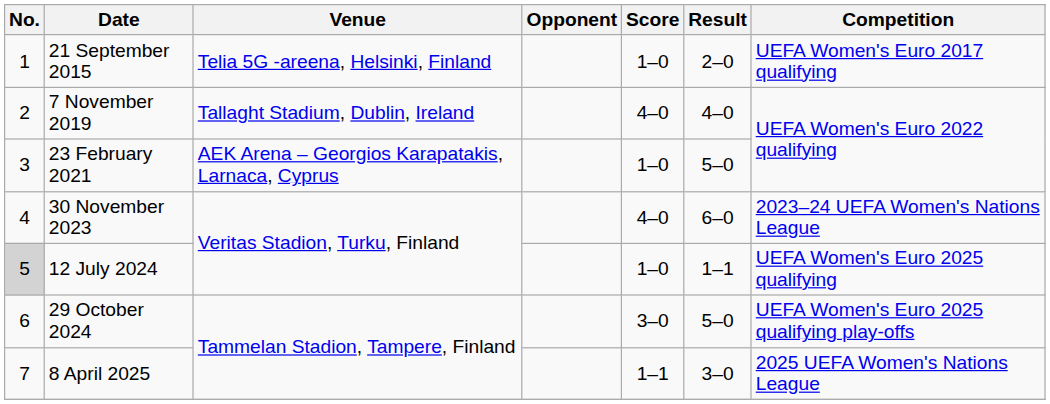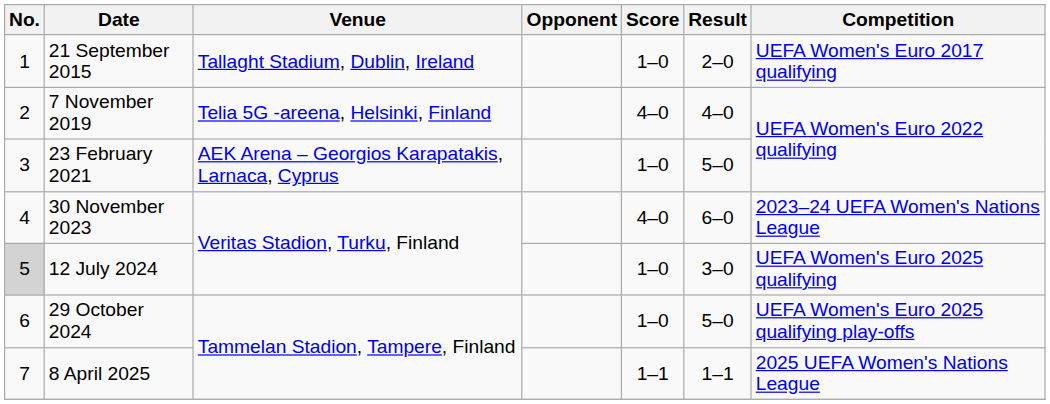21 September 2015 | Venue: Telia 5G -areena, Helsinki, Finland -> Tallaght Stadium, Dublin, Ireland
7 November 2019 | Venue: Tallaght Stadium, Dublin, Ireland -> Telia 5G -areena, Helsinki, Finland
12 July 2024 | Result: 1–1 -> 3–0
29 October 2024 | Score: 3–0 -> 1–0
8 April 2025 | Result: 3–0 -> 1–1
